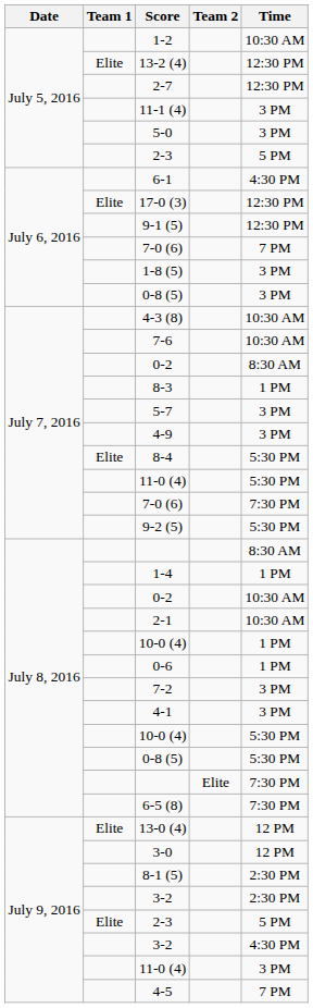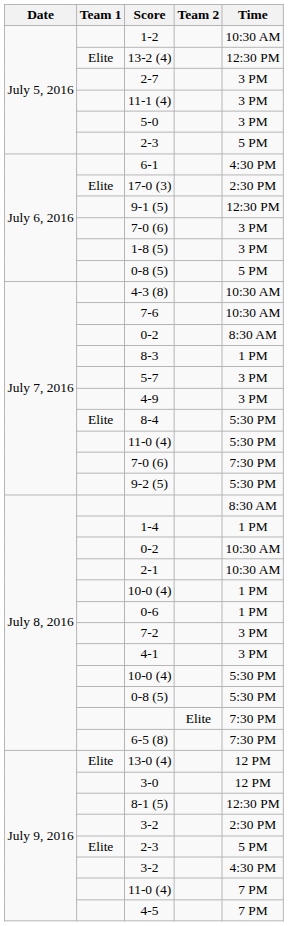2-7 | Time: 12:30 PM -> 3 PM
17-0 (3) | Time: 12:30 PM -> 2:30 PM
July 6, 2016 / 7-0 (6) | Time: 7 PM -> 3 PM
July 6, 2016 / 0-8 (5) | Time: 3 PM -> 5 PM
8-1 (5) | Time: 2:30 PM -> 12:30 PM
July 9, 2016 / 11-0 (4) | Time: 3 PM -> 7 PM
